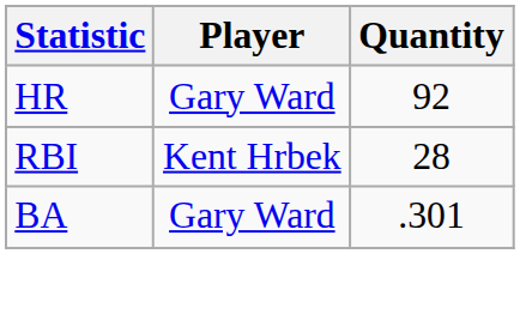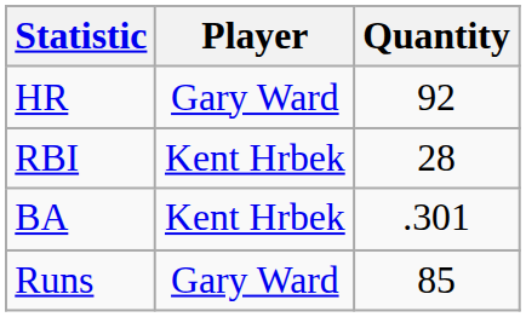BA | Player: Gary Ward -> Kent Hrbek
+ row: Runs | Gary Ward | 85
